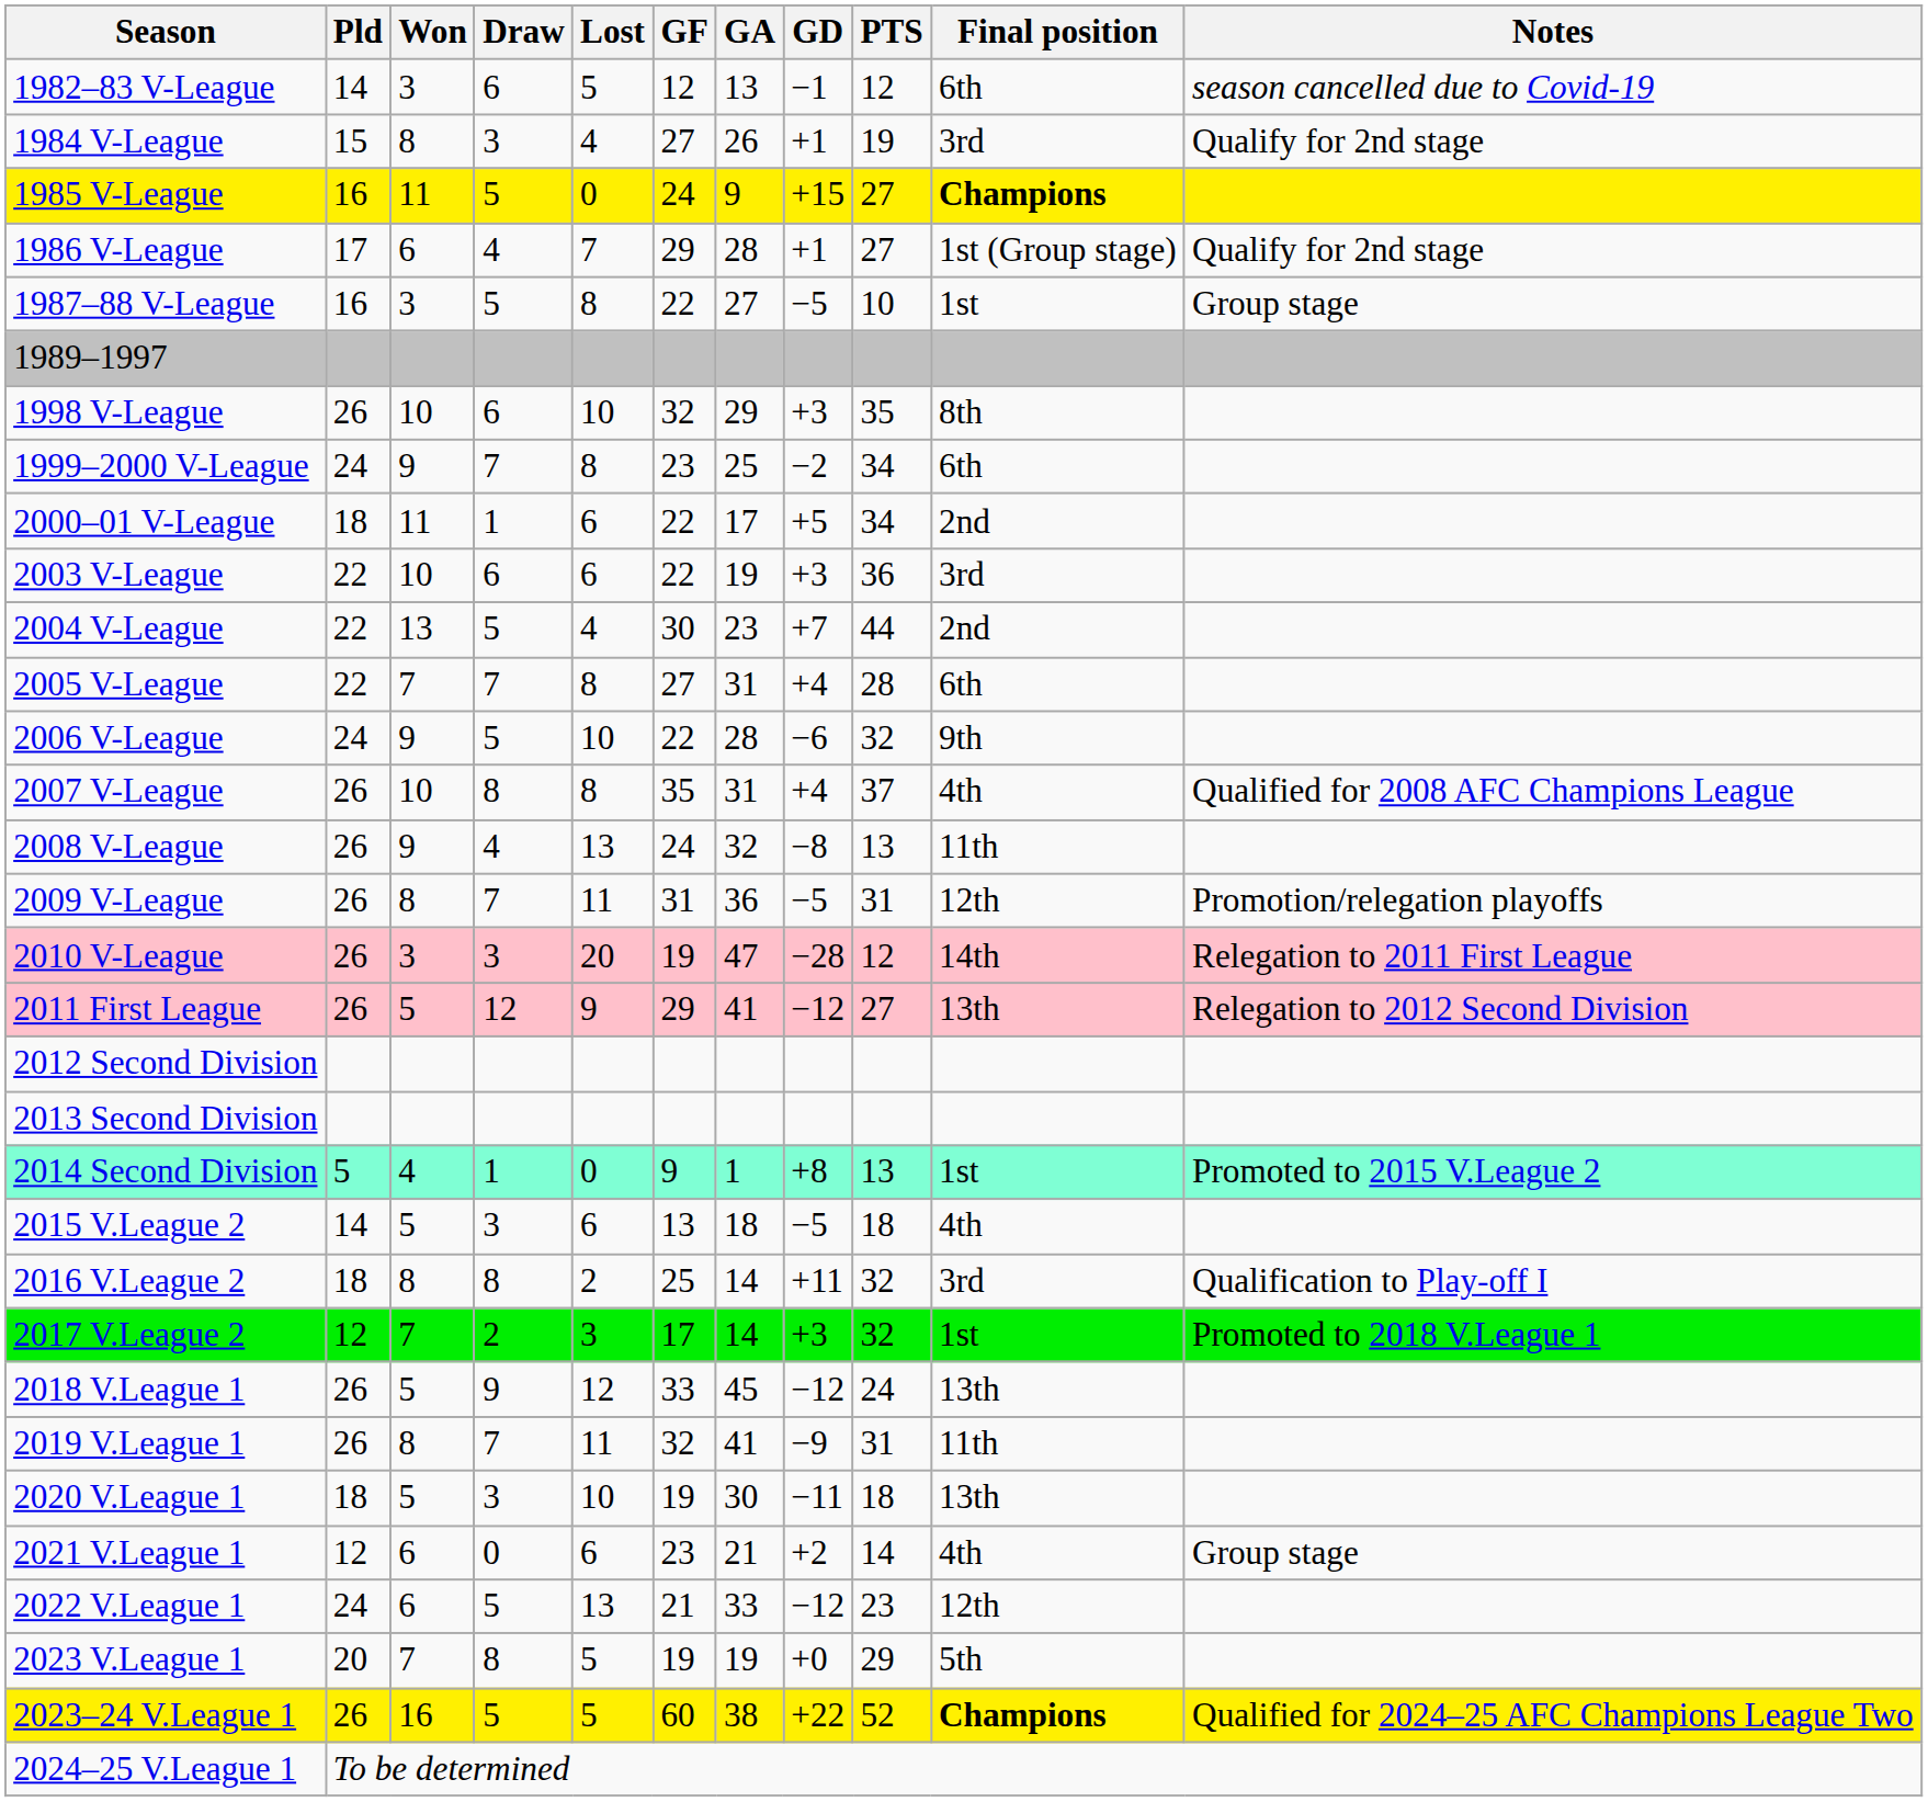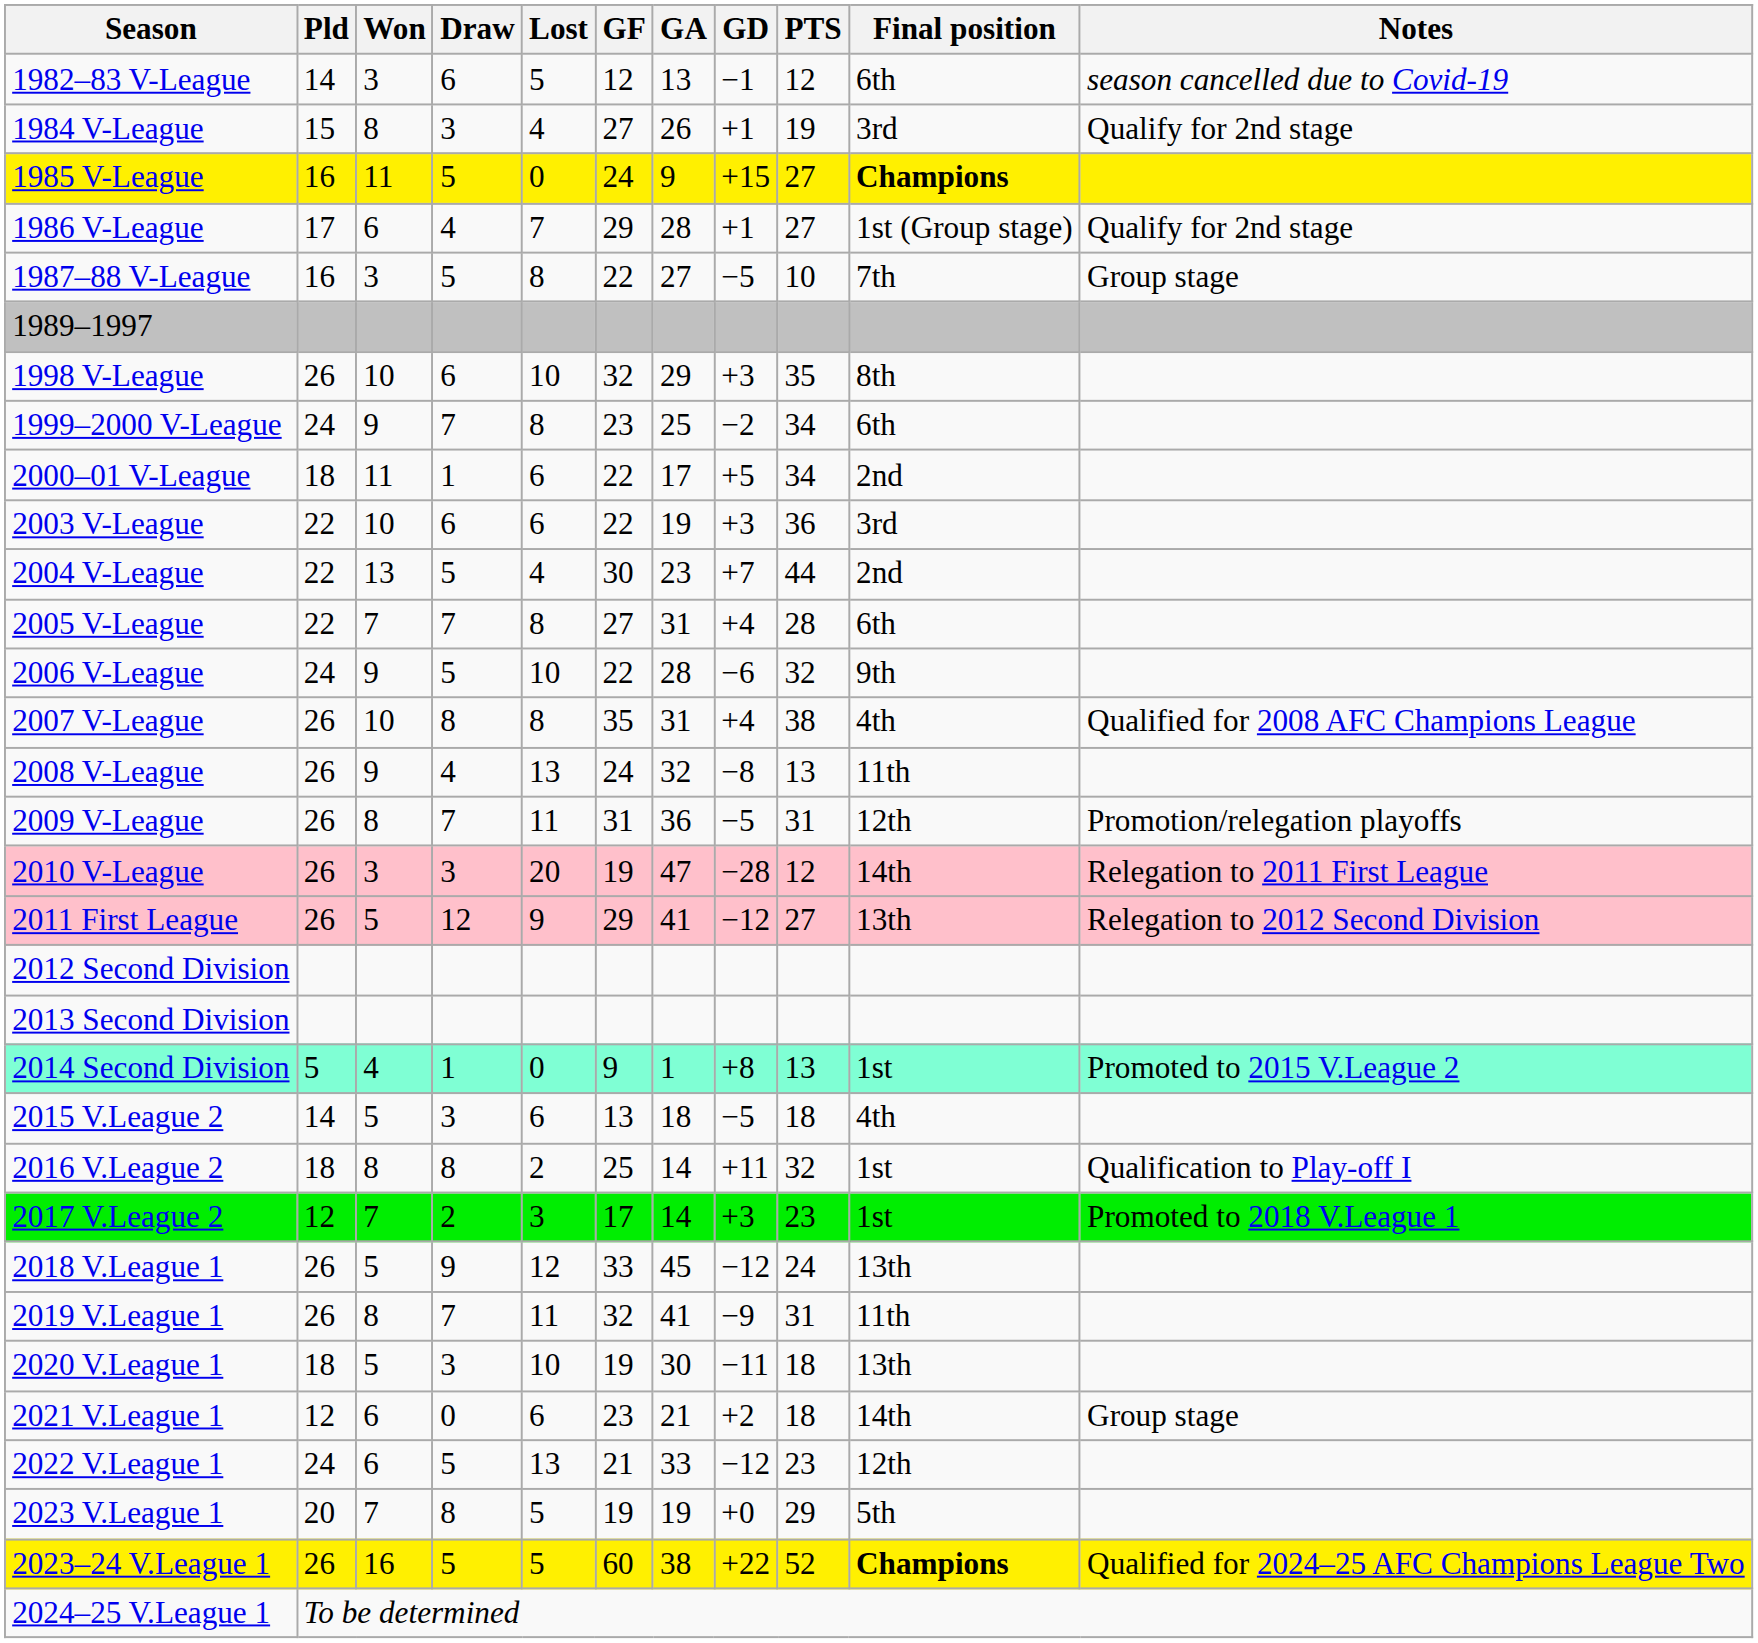1987–88 V-League | Final position: 1st -> 7th
2007 V-League | PTS: 37 -> 38
2016 V.League 2 | Final position: 3rd -> 1st
2017 V.League 2 | PTS: 32 -> 23
2021 V.League 1 | PTS: 14 -> 18
2021 V.League 1 | Final position: 4th -> 14th
